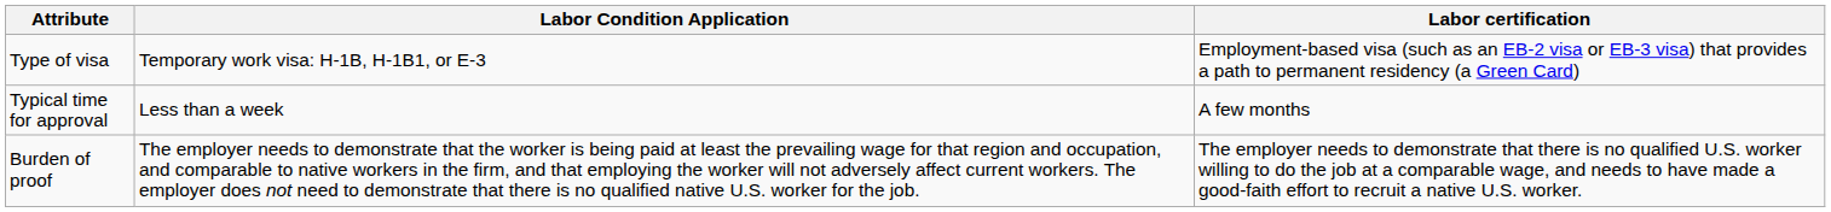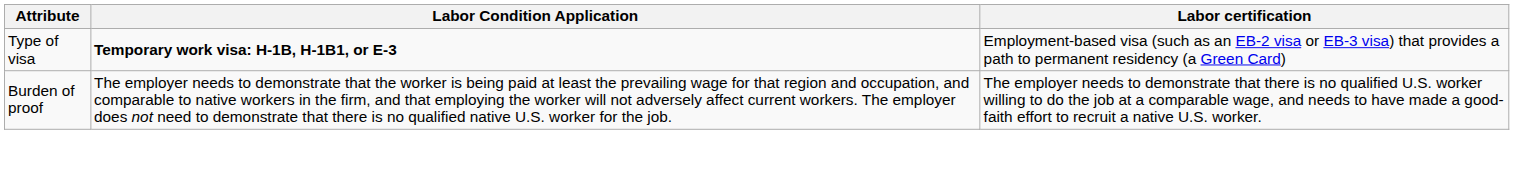Type of visa | Labor Condition Application: normal -> bold
- row: Typical time for approval | Less than a week | A few months
